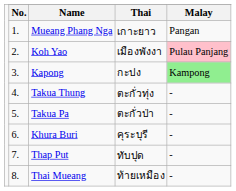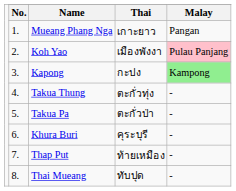Thap Put | column 4: ทับปุด -> ท้ายเหมือง
Thai Mueang | column 4: ท้ายเหมือง -> ทับปุด
